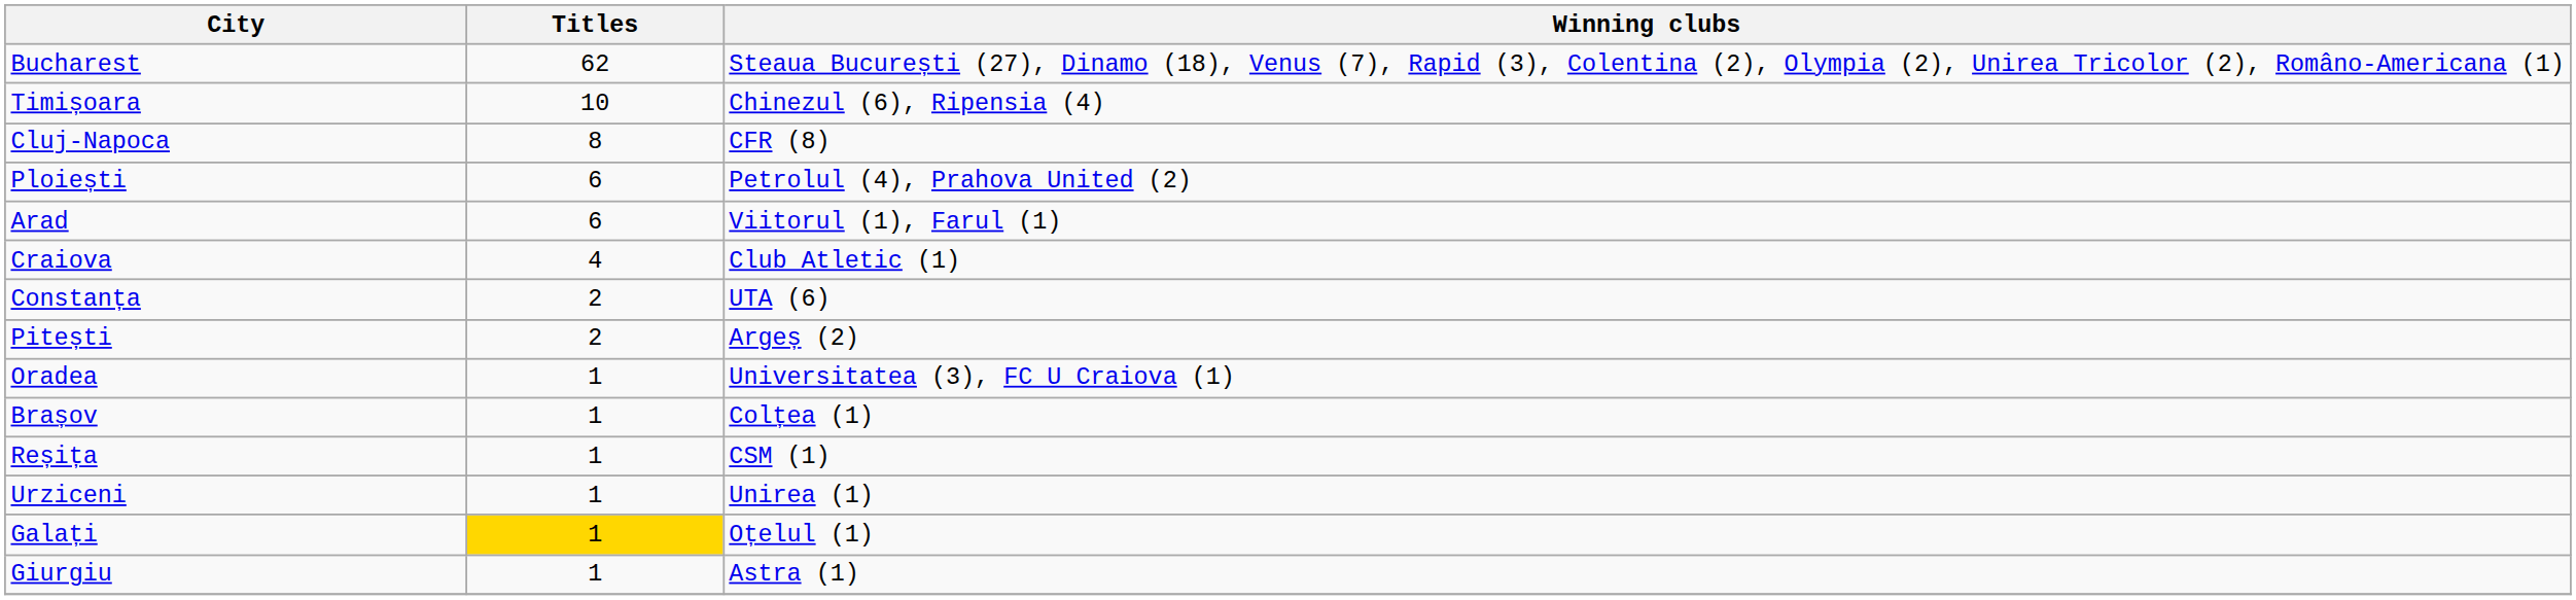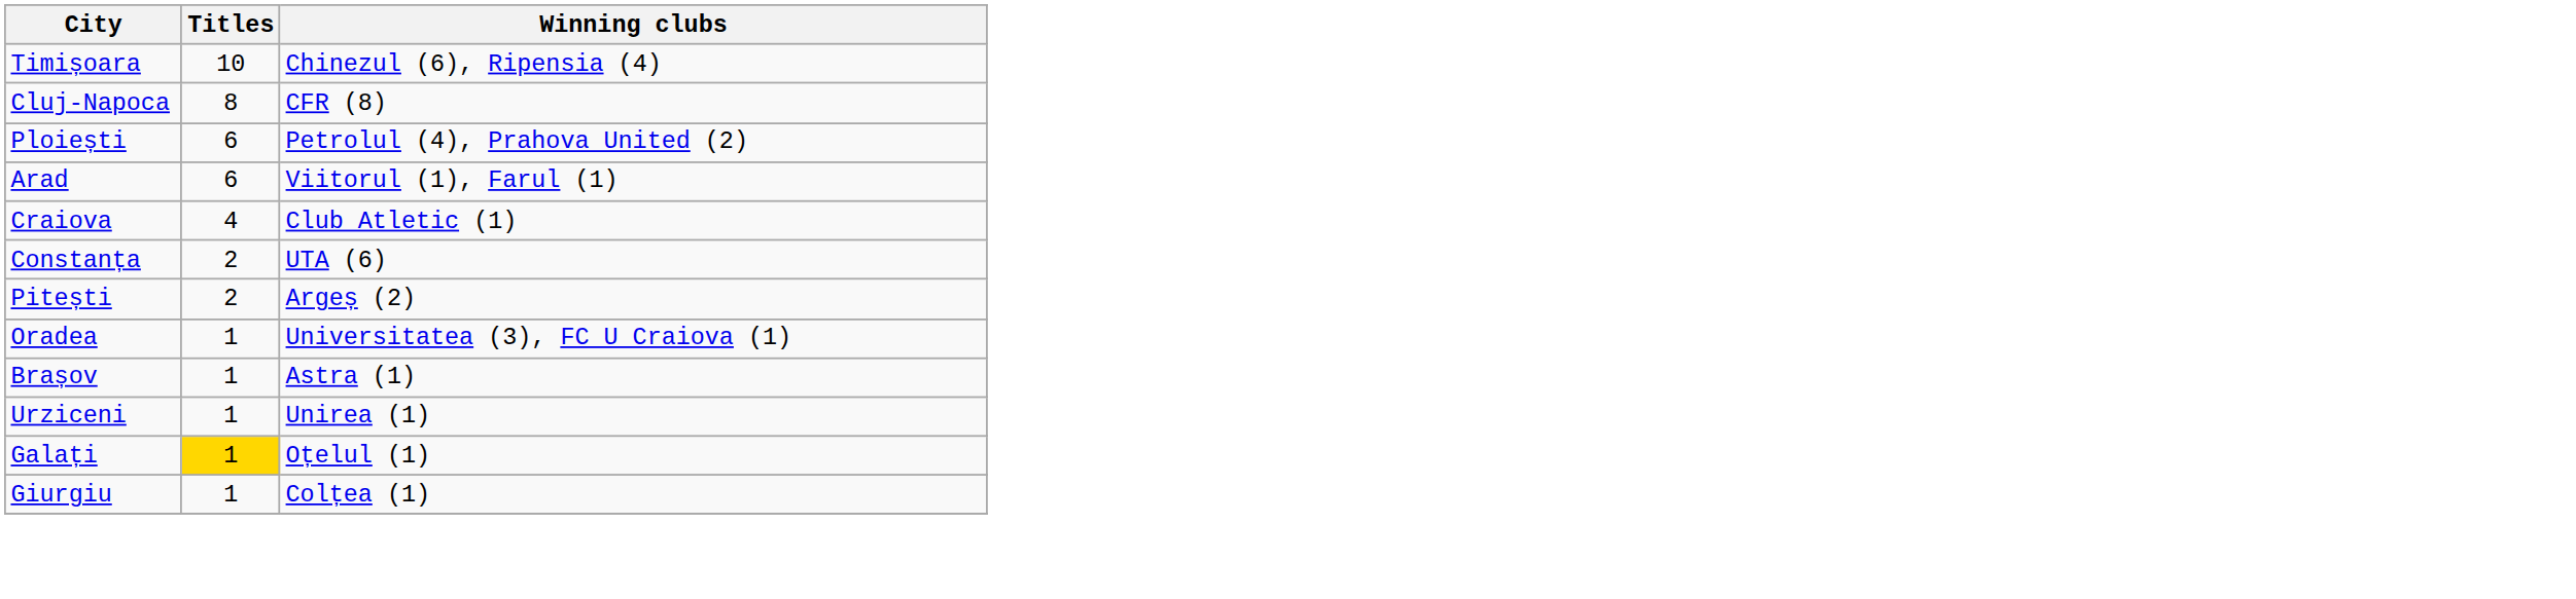- row: Bucharest | 62 | Steaua București (27), Dinamo (18), Venus (7), Rapid (3), Colentina (2), Olympia (2), Unirea Tricolor (2), Româno-Americana (1)
Brașov | Winning clubs: Colțea (1) -> Astra (1)
- row: Reșița | 1 | CSM (1)
Giurgiu | Winning clubs: Astra (1) -> Colțea (1)
